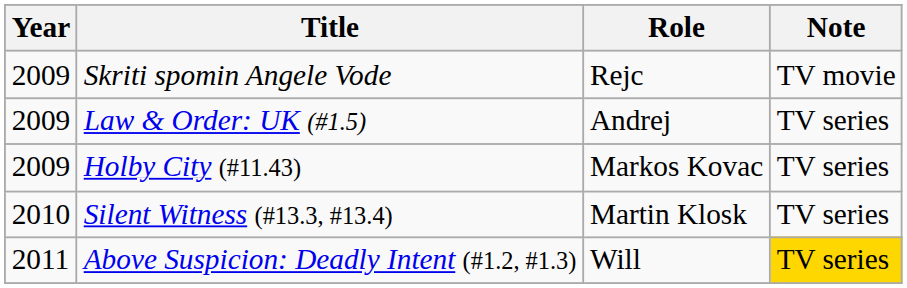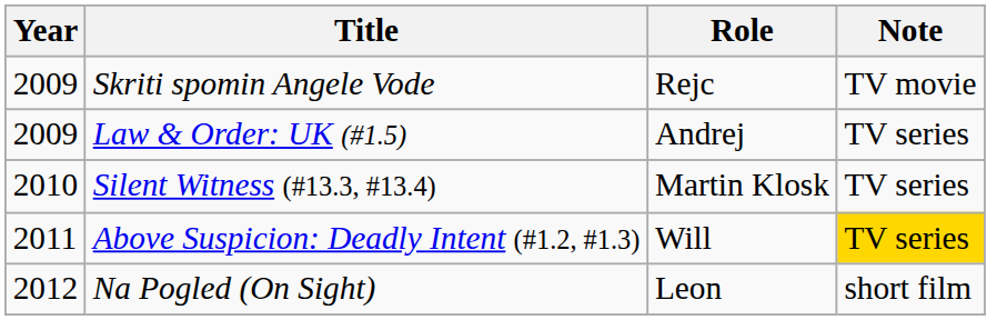- row: 2009 | Holby City (#11.43) | Markos Kovac | TV series
+ row: 2012 | Na Pogled (On Sight) | Leon | short film
